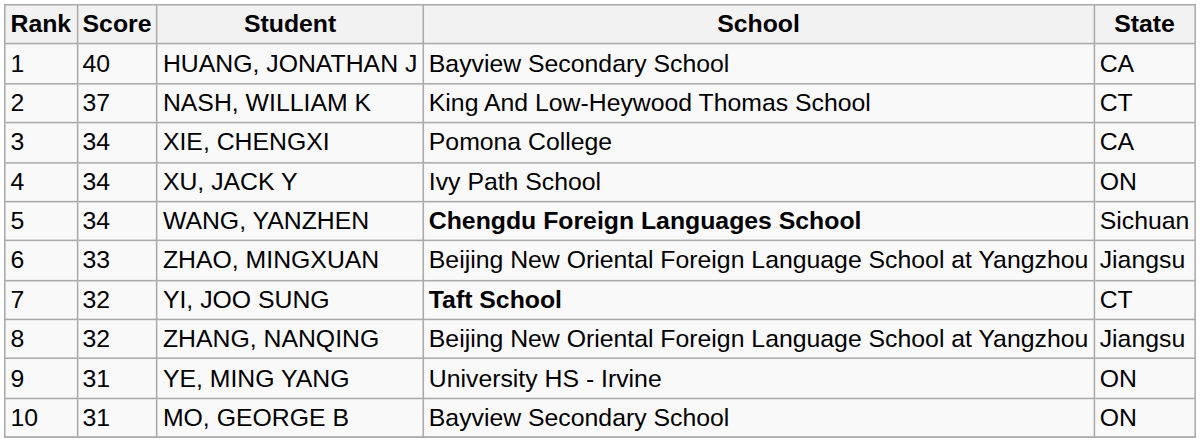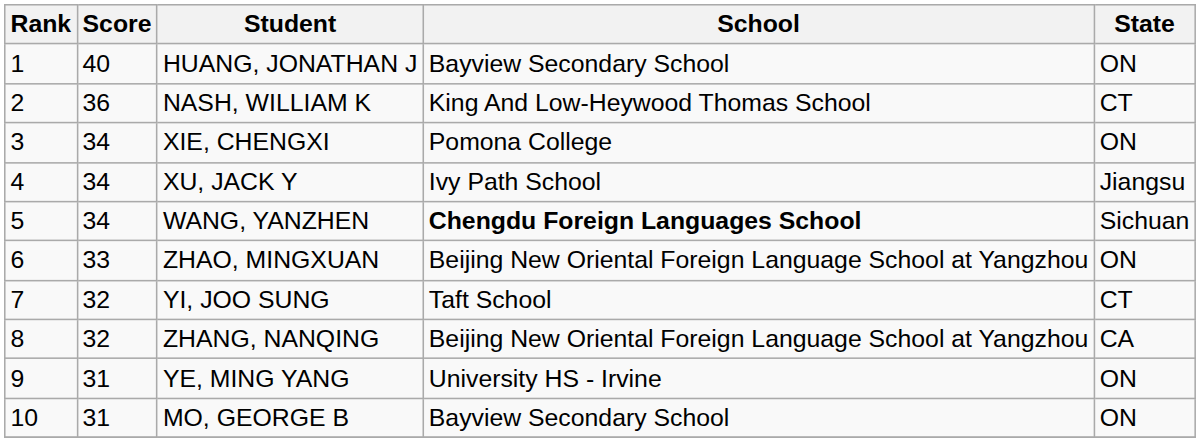HUANG, JONATHAN J | State: CA -> ON
NASH, WILLIAM K | Score: 37 -> 36
XIE, CHENGXI | State: CA -> ON
XU, JACK Y | State: ON -> Jiangsu
ZHAO, MINGXUAN | State: Jiangsu -> ON
YI, JOO SUNG | School: bold -> normal
ZHANG, NANQING | State: Jiangsu -> CA
